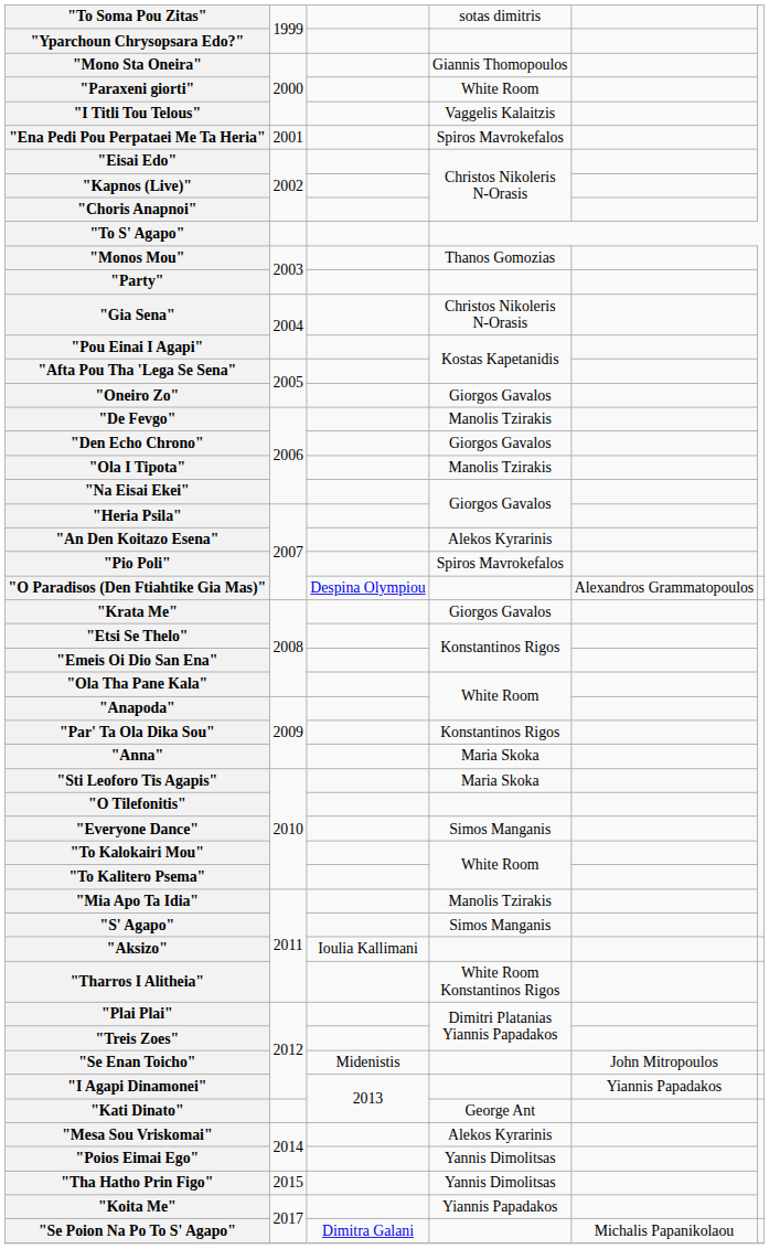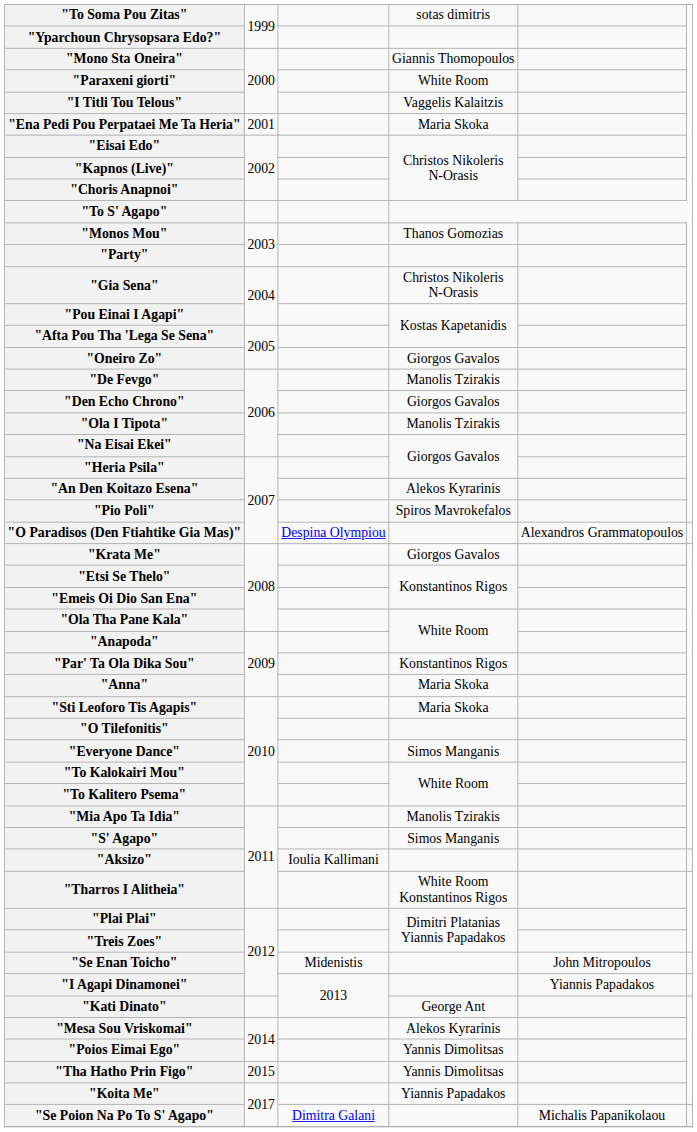"Ena Pedi Pou Perpataei Me Ta Heria" | column 4: Spiros Mavrokefalos -> Maria Skoka
